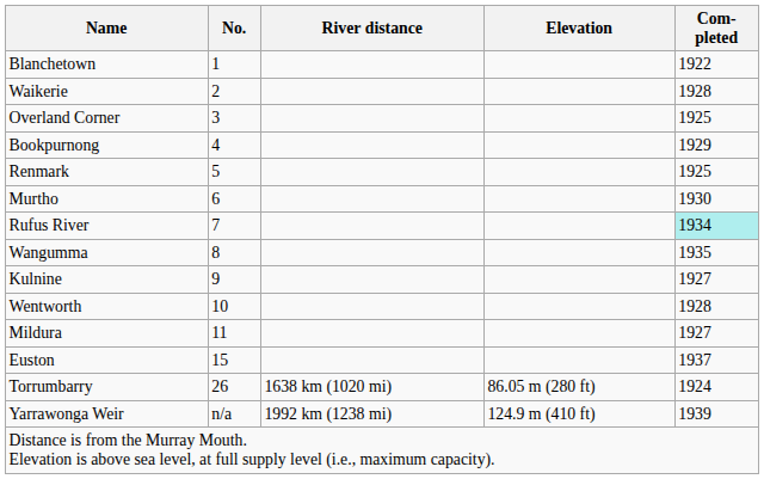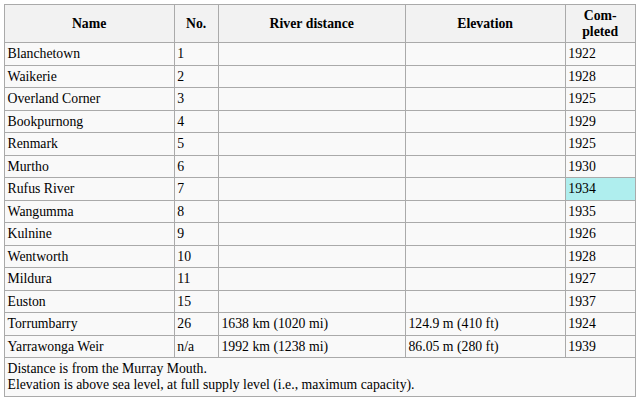Kulnine | Com- pleted: 1927 -> 1926
Torrumbarry | Elevation: 86.05 m (280 ft) -> 124.9 m (410 ft)
Yarrawonga Weir | Elevation: 124.9 m (410 ft) -> 86.05 m (280 ft)
